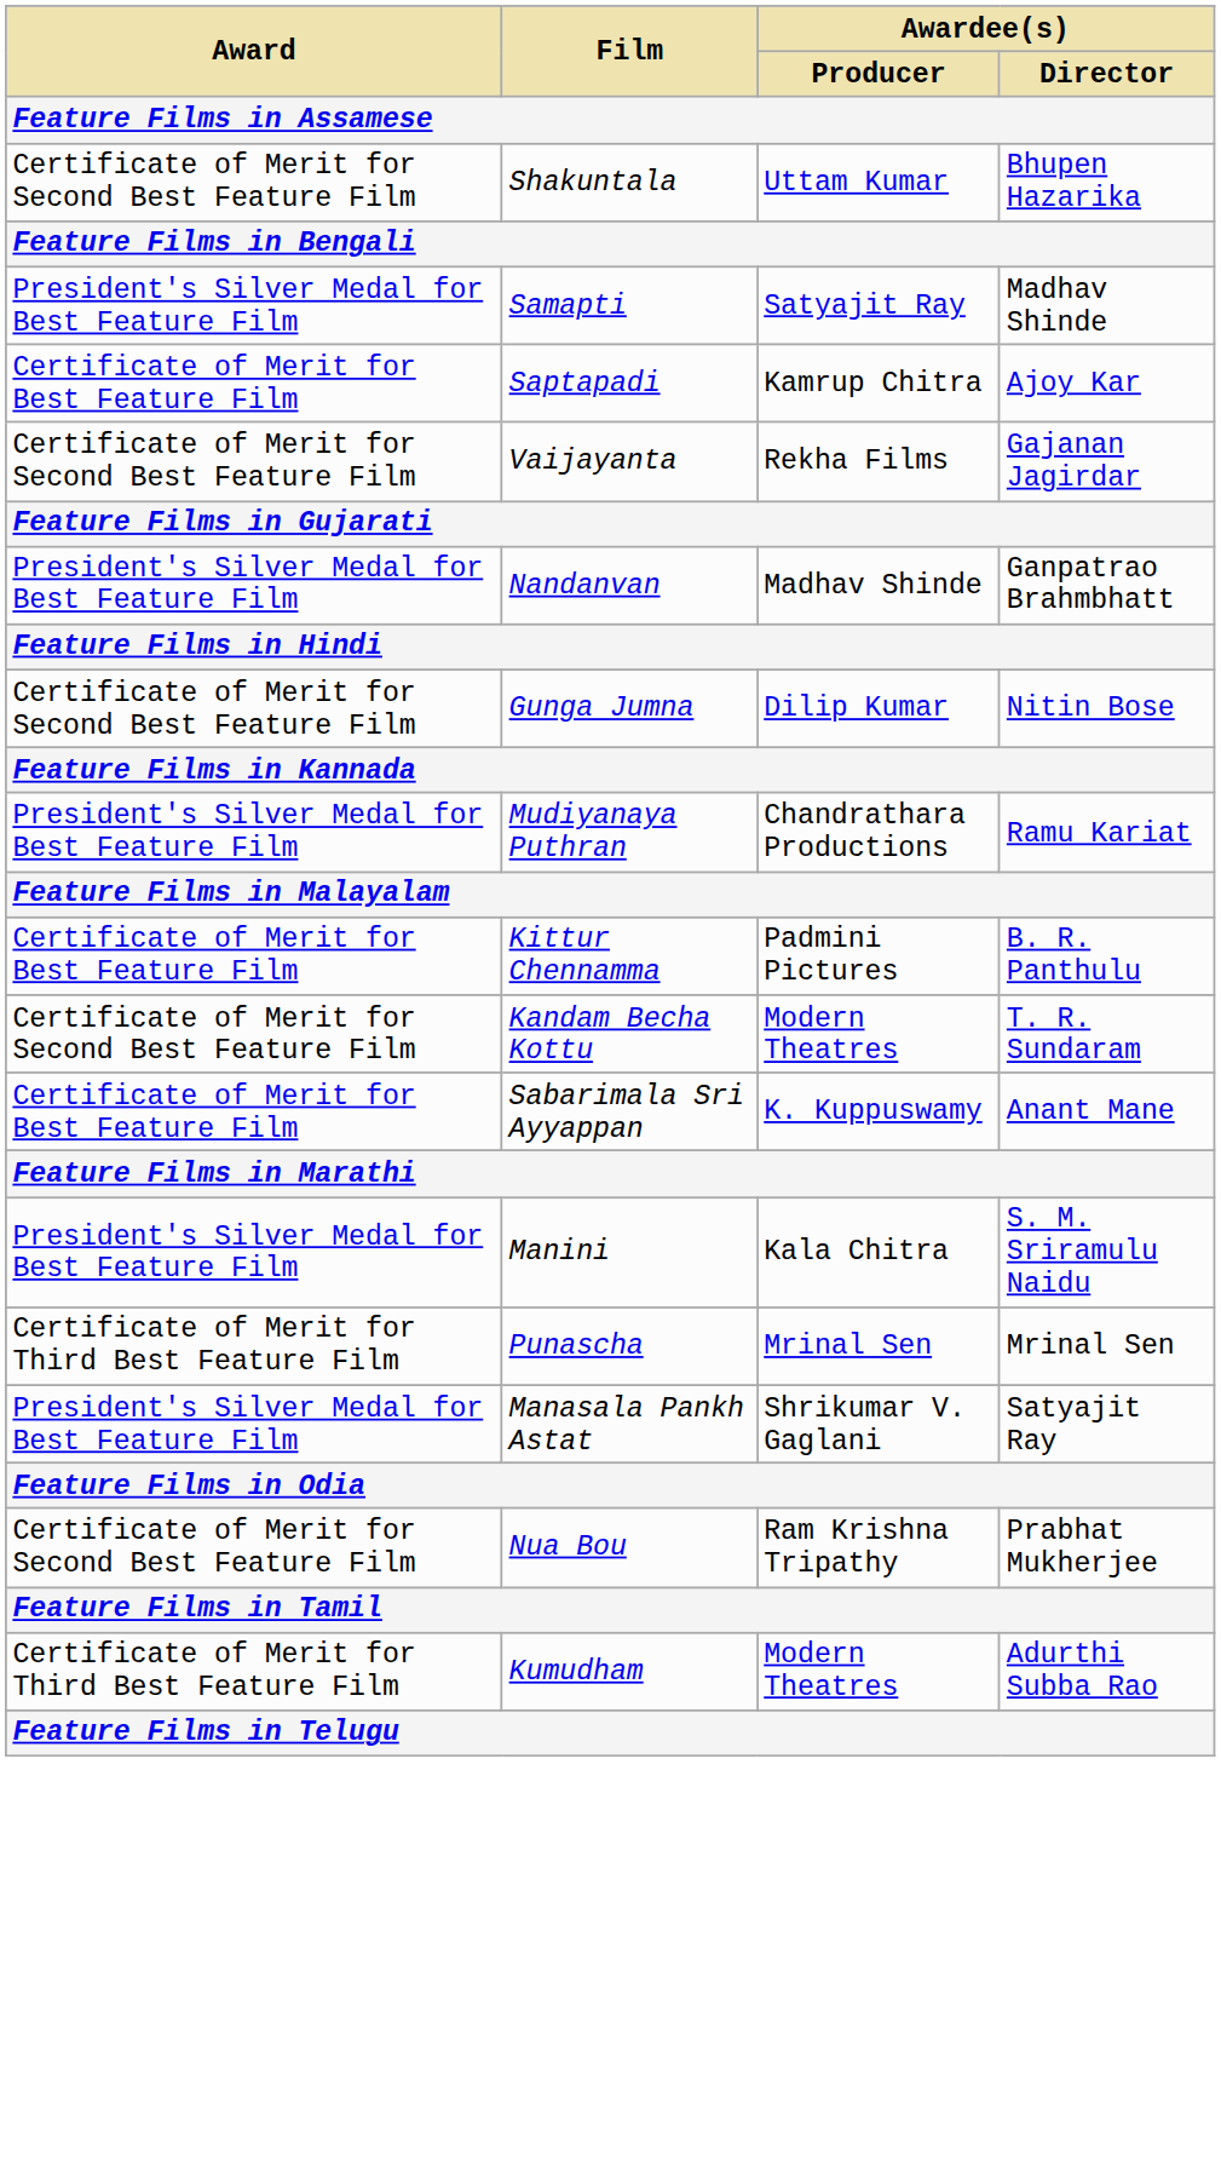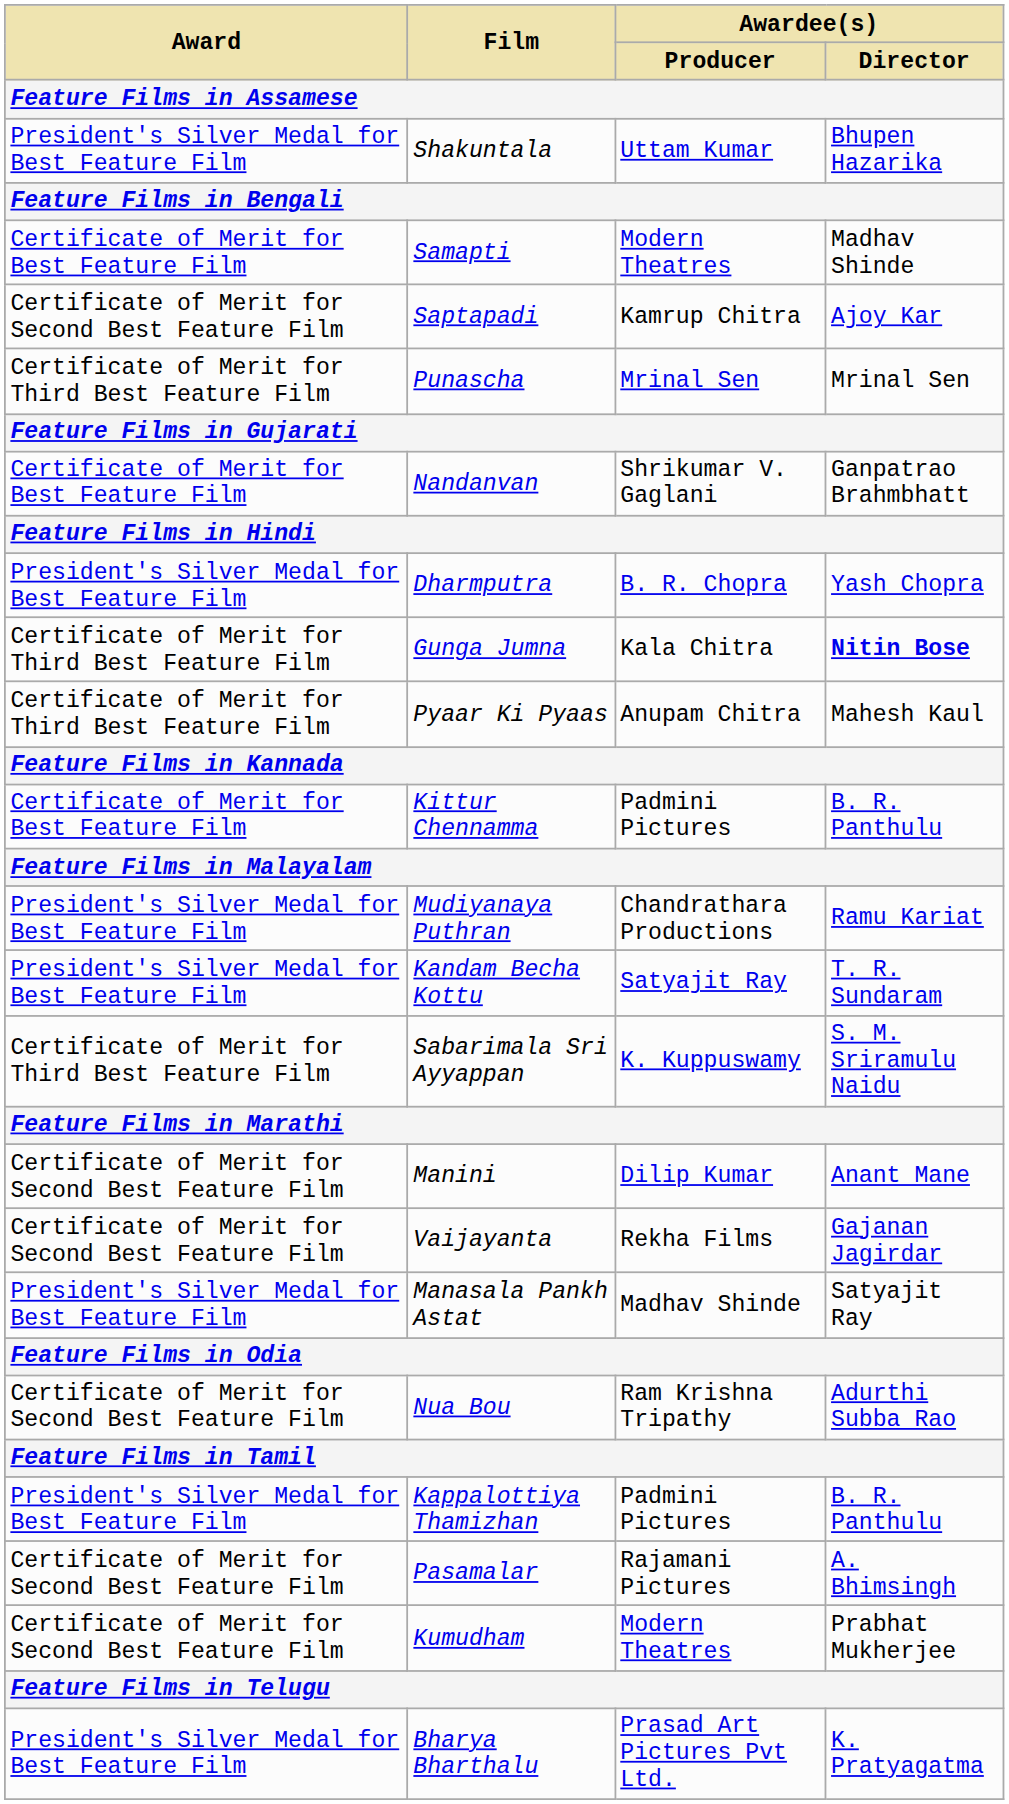Shakuntala | Award: Certificate of Merit for Second Best Feature Film -> President's Silver Medal for Best Feature Film
Samapti | Award: President's Silver Medal for Best Feature Film -> Certificate of Merit for Best Feature Film
Samapti | Awardee(s) / Producer: Satyajit Ray -> Modern Theatres
Saptapadi | Award: Certificate of Merit for Best Feature Film -> Certificate of Merit for Second Best Feature Film
rows swapped: Punascha <-> Vaijayanta
Nandanvan | Award: President's Silver Medal for Best Feature Film -> Certificate of Merit for Best Feature Film
Nandanvan | Awardee(s) / Producer: Madhav Shinde -> Shrikumar V. Gaglani
+ row: President's Silver Medal for Best Feature Film | Dharmputra | B. R. Chopra | Yash Chopra
Gunga Jumna | Award: Certificate of Merit for Second Best Feature Film -> Certificate of Merit for Third Best Feature Film
Gunga Jumna | Awardee(s) / Producer: Dilip Kumar -> Kala Chitra
Gunga Jumna | Awardee(s) / Director: normal -> bold
+ row: Certificate of Merit for Third Best Feature Film | Pyaar Ki Pyaas | Anupam Chitra | Mahesh Kaul
rows swapped: Kittur Chennamma <-> Mudiyanaya Puthran
Kandam Becha Kottu | Award: Certificate of Merit for Second Best Feature Film -> President's Silver Medal for Best Feature Film
Kandam Becha Kottu | Awardee(s) / Producer: Modern Theatres -> Satyajit Ray
Sabarimala Sri Ayyappan | Award: Certificate of Merit for Best Feature Film -> Certificate of Merit for Third Best Feature Film
Sabarimala Sri Ayyappan | Awardee(s) / Director: Anant Mane -> S. M. Sriramulu Naidu
Manini | Award: President's Silver Medal for Best Feature Film -> Certificate of Merit for Second Best Feature Film
Manini | Awardee(s) / Producer: Kala Chitra -> Dilip Kumar
Manini | Awardee(s) / Director: S. M. Sriramulu Naidu -> Anant Mane
Manasala Pankh Astat | Awardee(s) / Producer: Shrikumar V. Gaglani -> Madhav Shinde
Nua Bou | Awardee(s) / Director: Prabhat Mukherjee -> Adurthi Subba Rao
+ row: President's Silver Medal for Best Feature Film | Kappalottiya Thamizhan | Padmini Pictures | B. R. Panthulu
+ row: Certificate of Merit for Second Best Feature Film | Pasamalar | Rajamani Pictures | A. Bhimsingh
Kumudham | Award: Certificate of Merit for Third Best Feature Film -> Certificate of Merit for Second Best Feature Film
Kumudham | Awardee(s) / Director: Adurthi Subba Rao -> Prabhat Mukherjee
+ row: President's Silver Medal for Best Feature Film | Bharya Bharthalu | Prasad Art Pictures Pvt Ltd. | K. Pratyagatma
